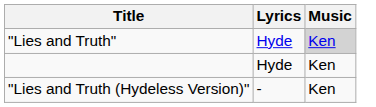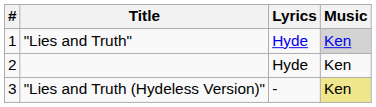+ column: # | 1 | 2 | 3
"Lies and Truth (Hydeless Version)" | Music: no background -> khaki background
